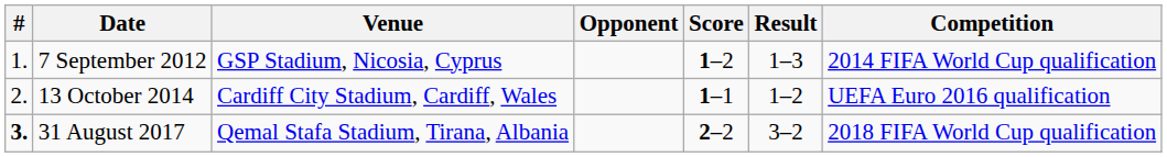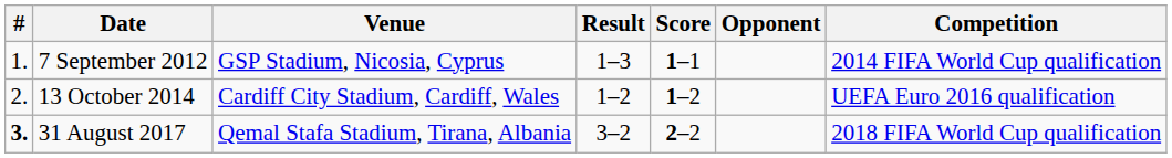columns swapped: Opponent <-> Result
7 September 2012 | Score: 1–2 -> 1–1
13 October 2014 | Score: 1–1 -> 1–2
